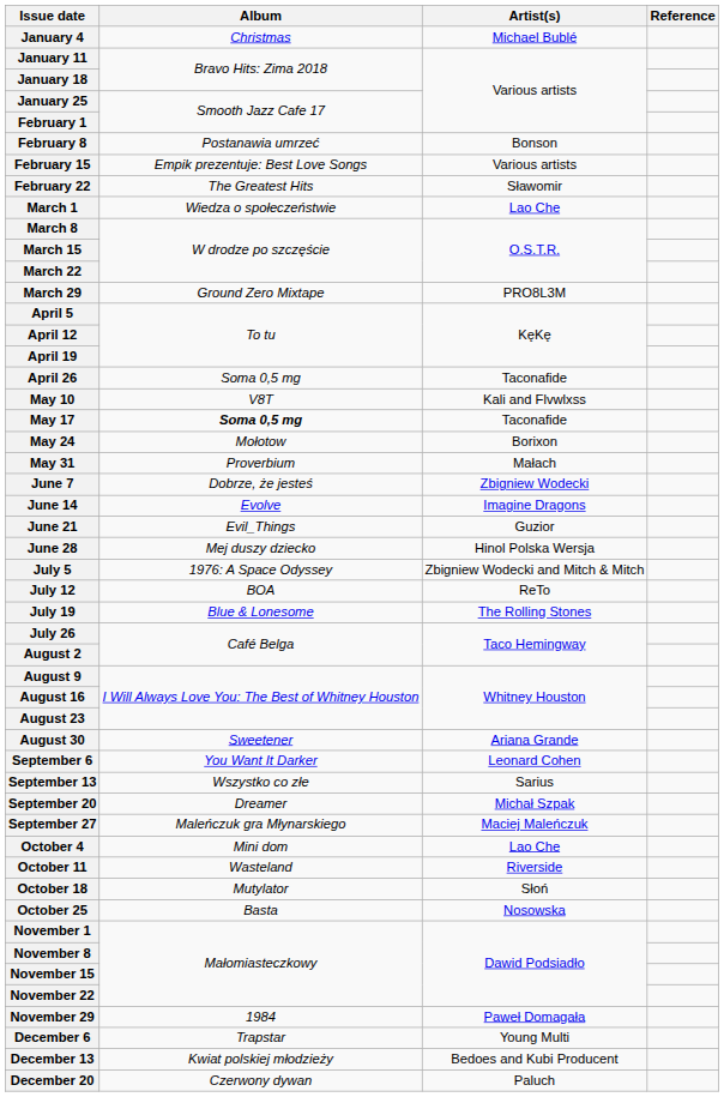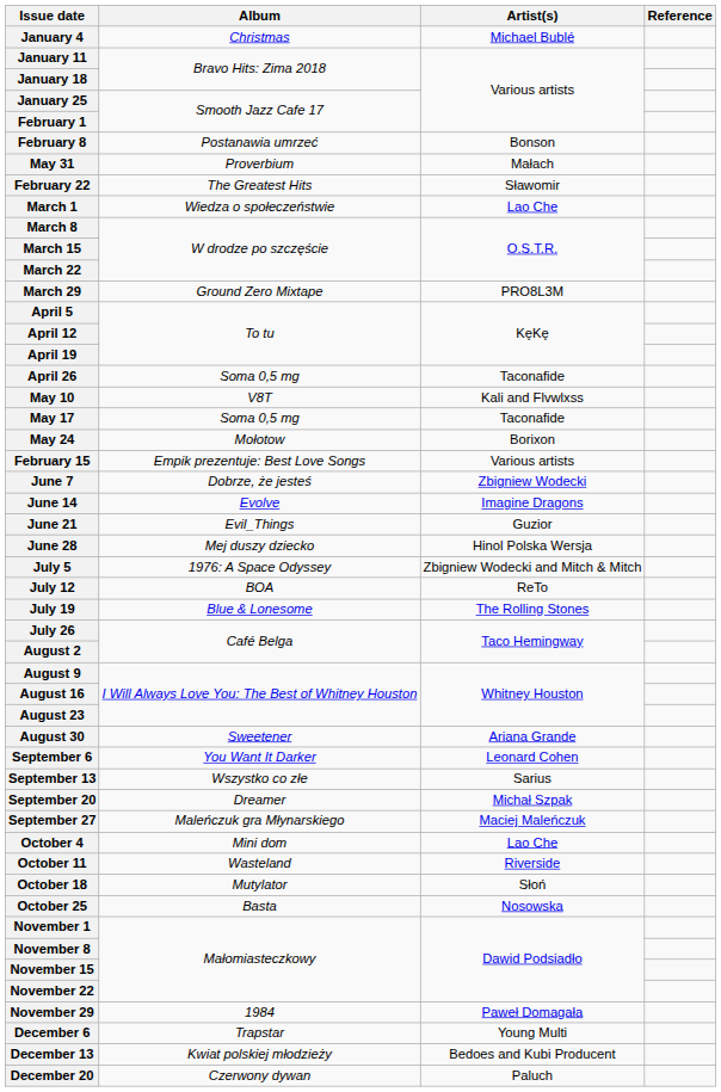rows swapped: February 15 <-> May 31
May 17 | Album: bold -> normal
